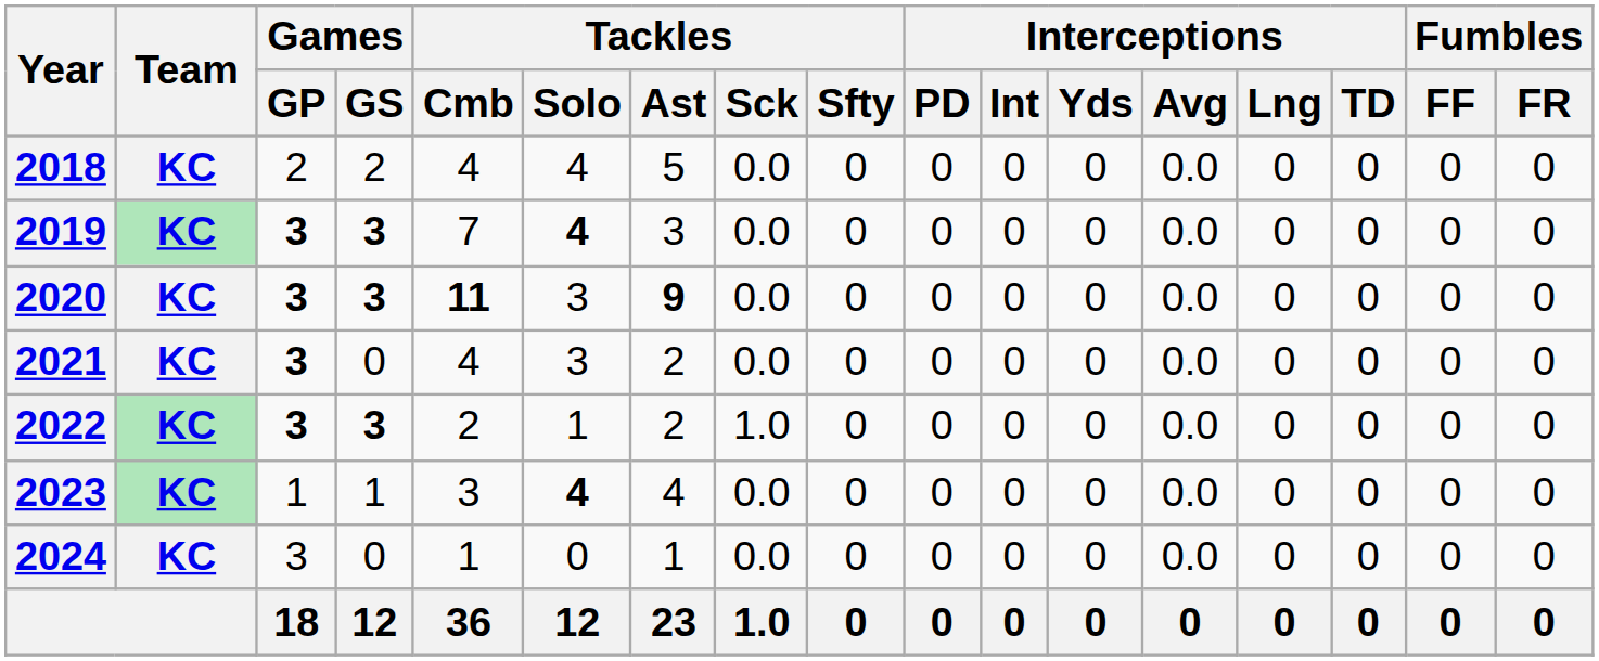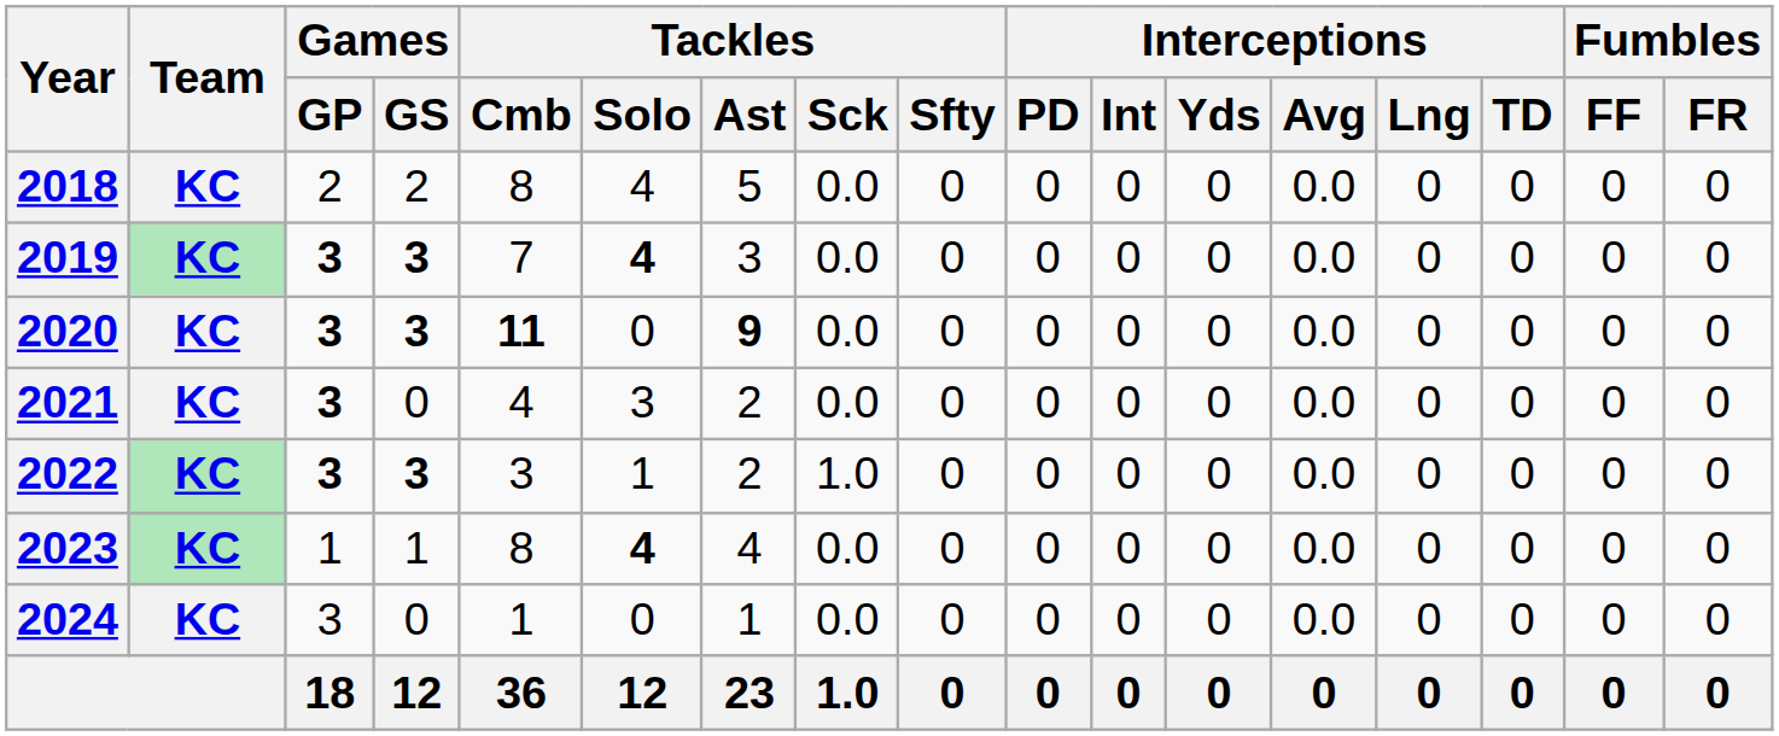2018 | Tackles / Cmb: 4 -> 8
2020 | Tackles / Solo: 3 -> 0
2022 | Tackles / Cmb: 2 -> 3
2023 | Tackles / Cmb: 3 -> 8
